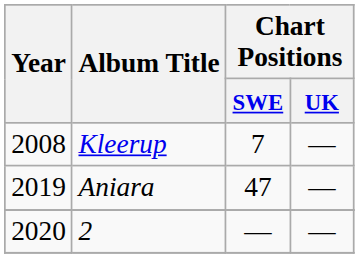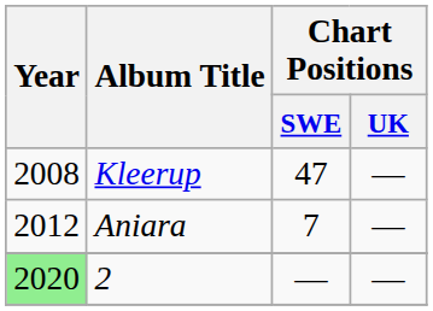Kleerup | Chart Positions / SWE: 7 -> 47
Aniara | Year: 2019 -> 2012
Aniara | Chart Positions / SWE: 47 -> 7
2 | Year: no background -> lightgreen background
